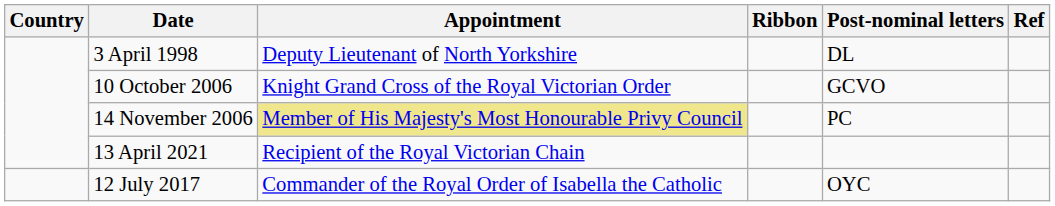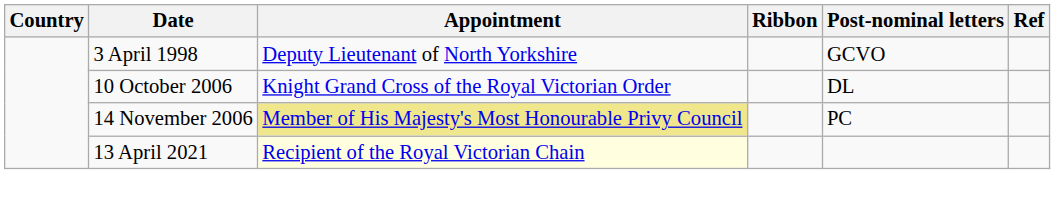3 April 1998 | Post-nominal letters: DL -> GCVO
10 October 2006 | Post-nominal letters: GCVO -> DL
13 April 2021 | Appointment: no background -> lightyellow background
- row: 12 July 2017 | Commander of the Royal Order of Isabella the Catholic | OYC
